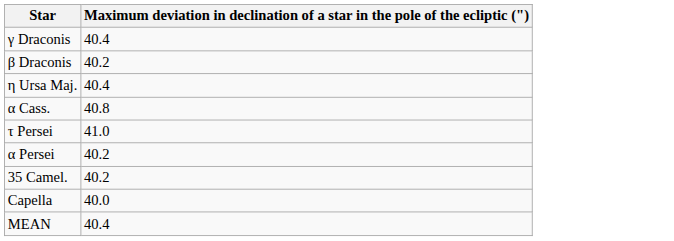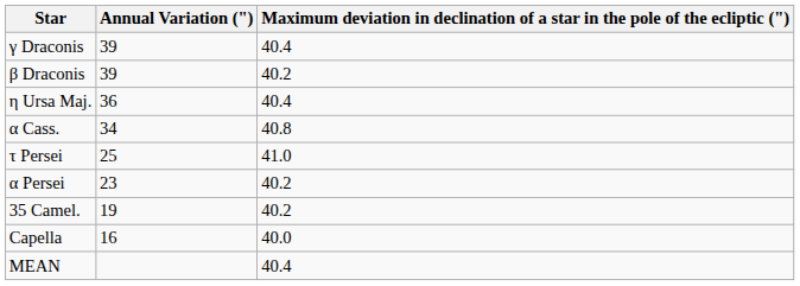+ column: Annual Variation (") | 39 | 39 | 36 | 34 | 25 | 23 | 19 | 16
